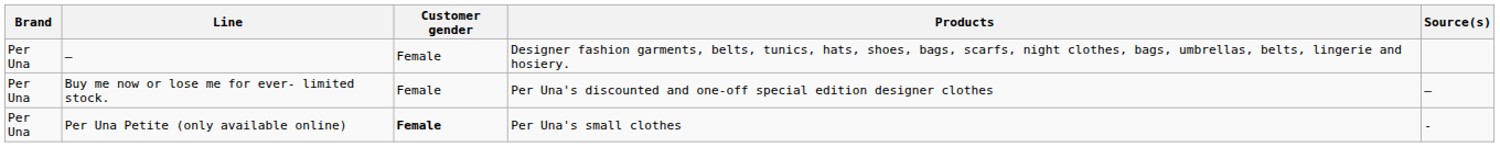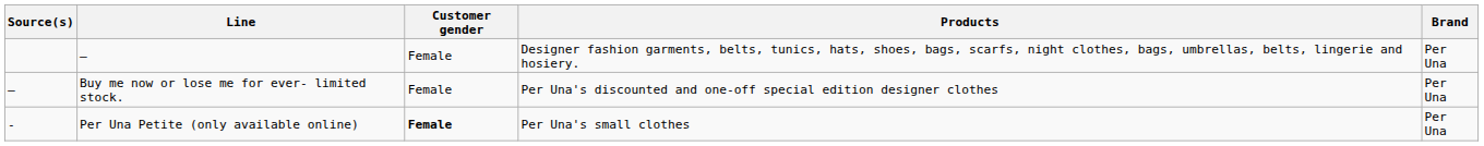columns swapped: Brand <-> Source(s)
